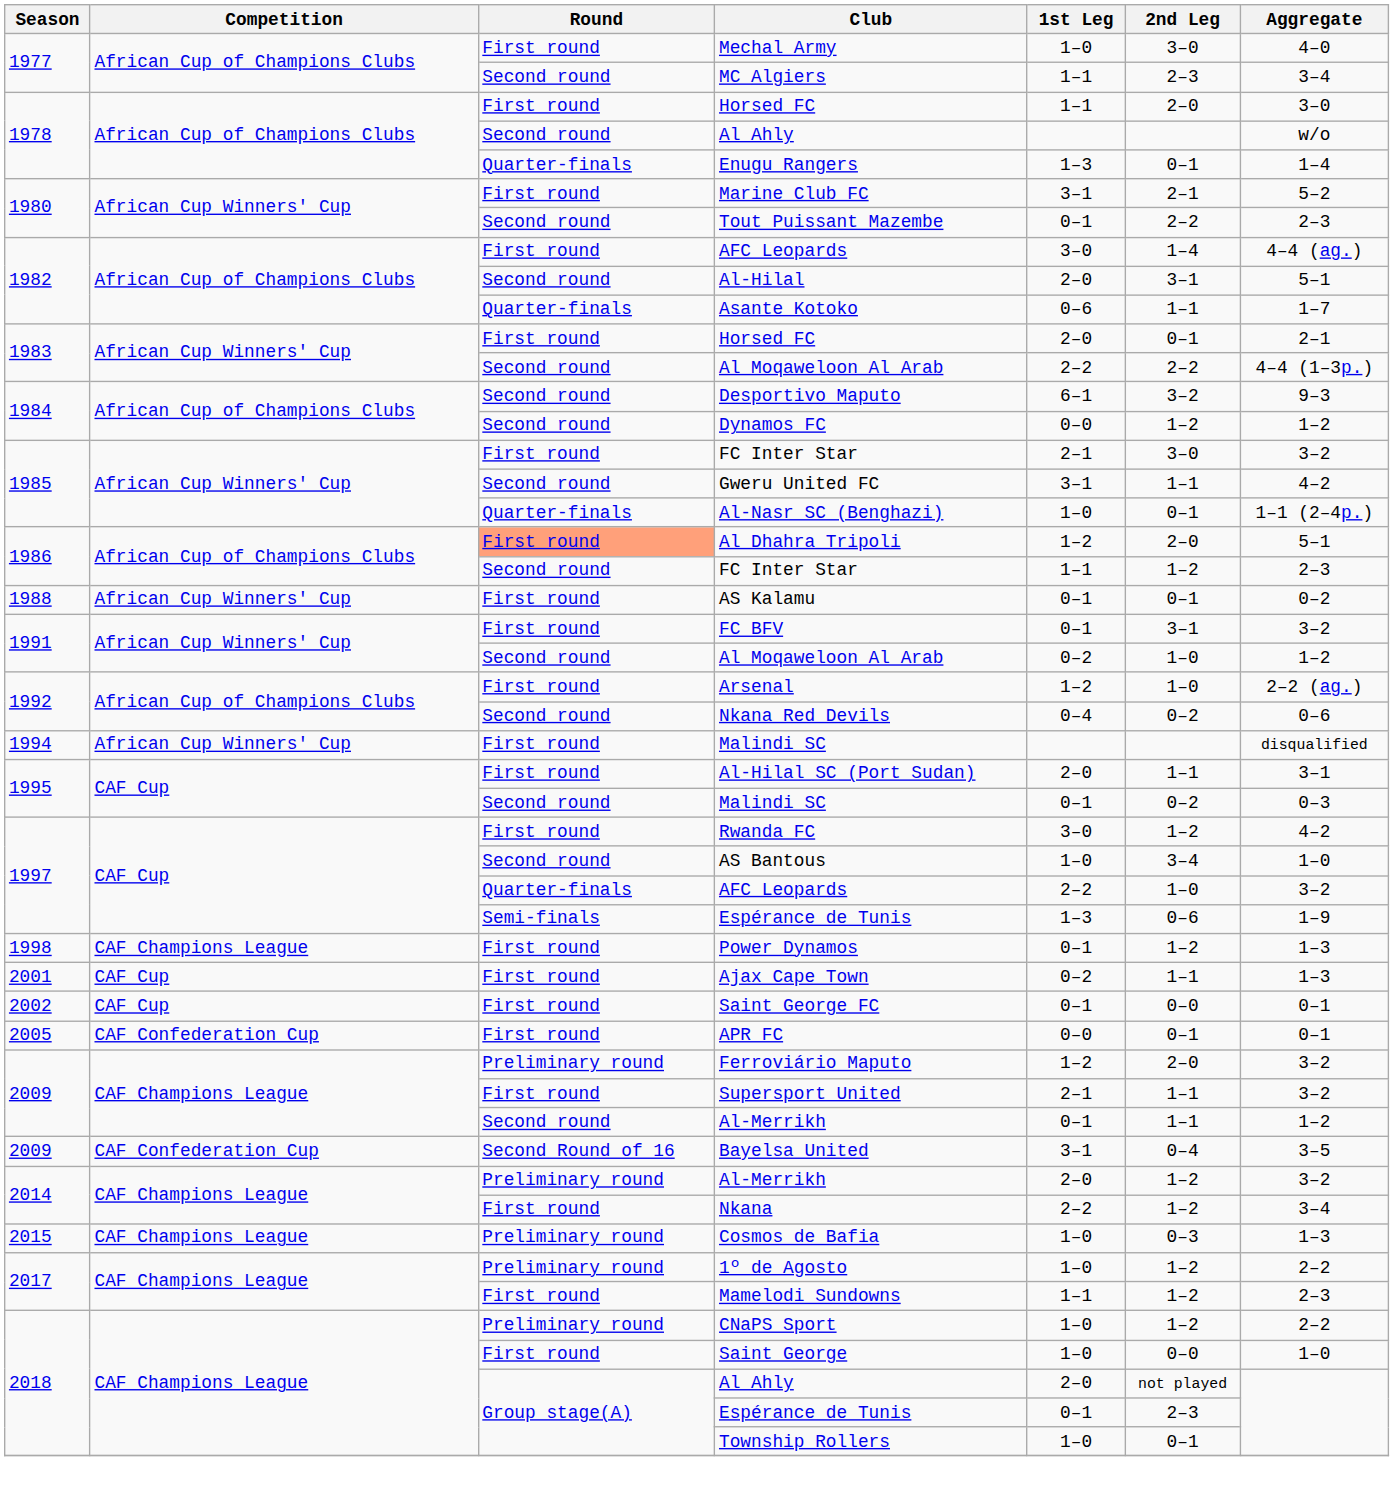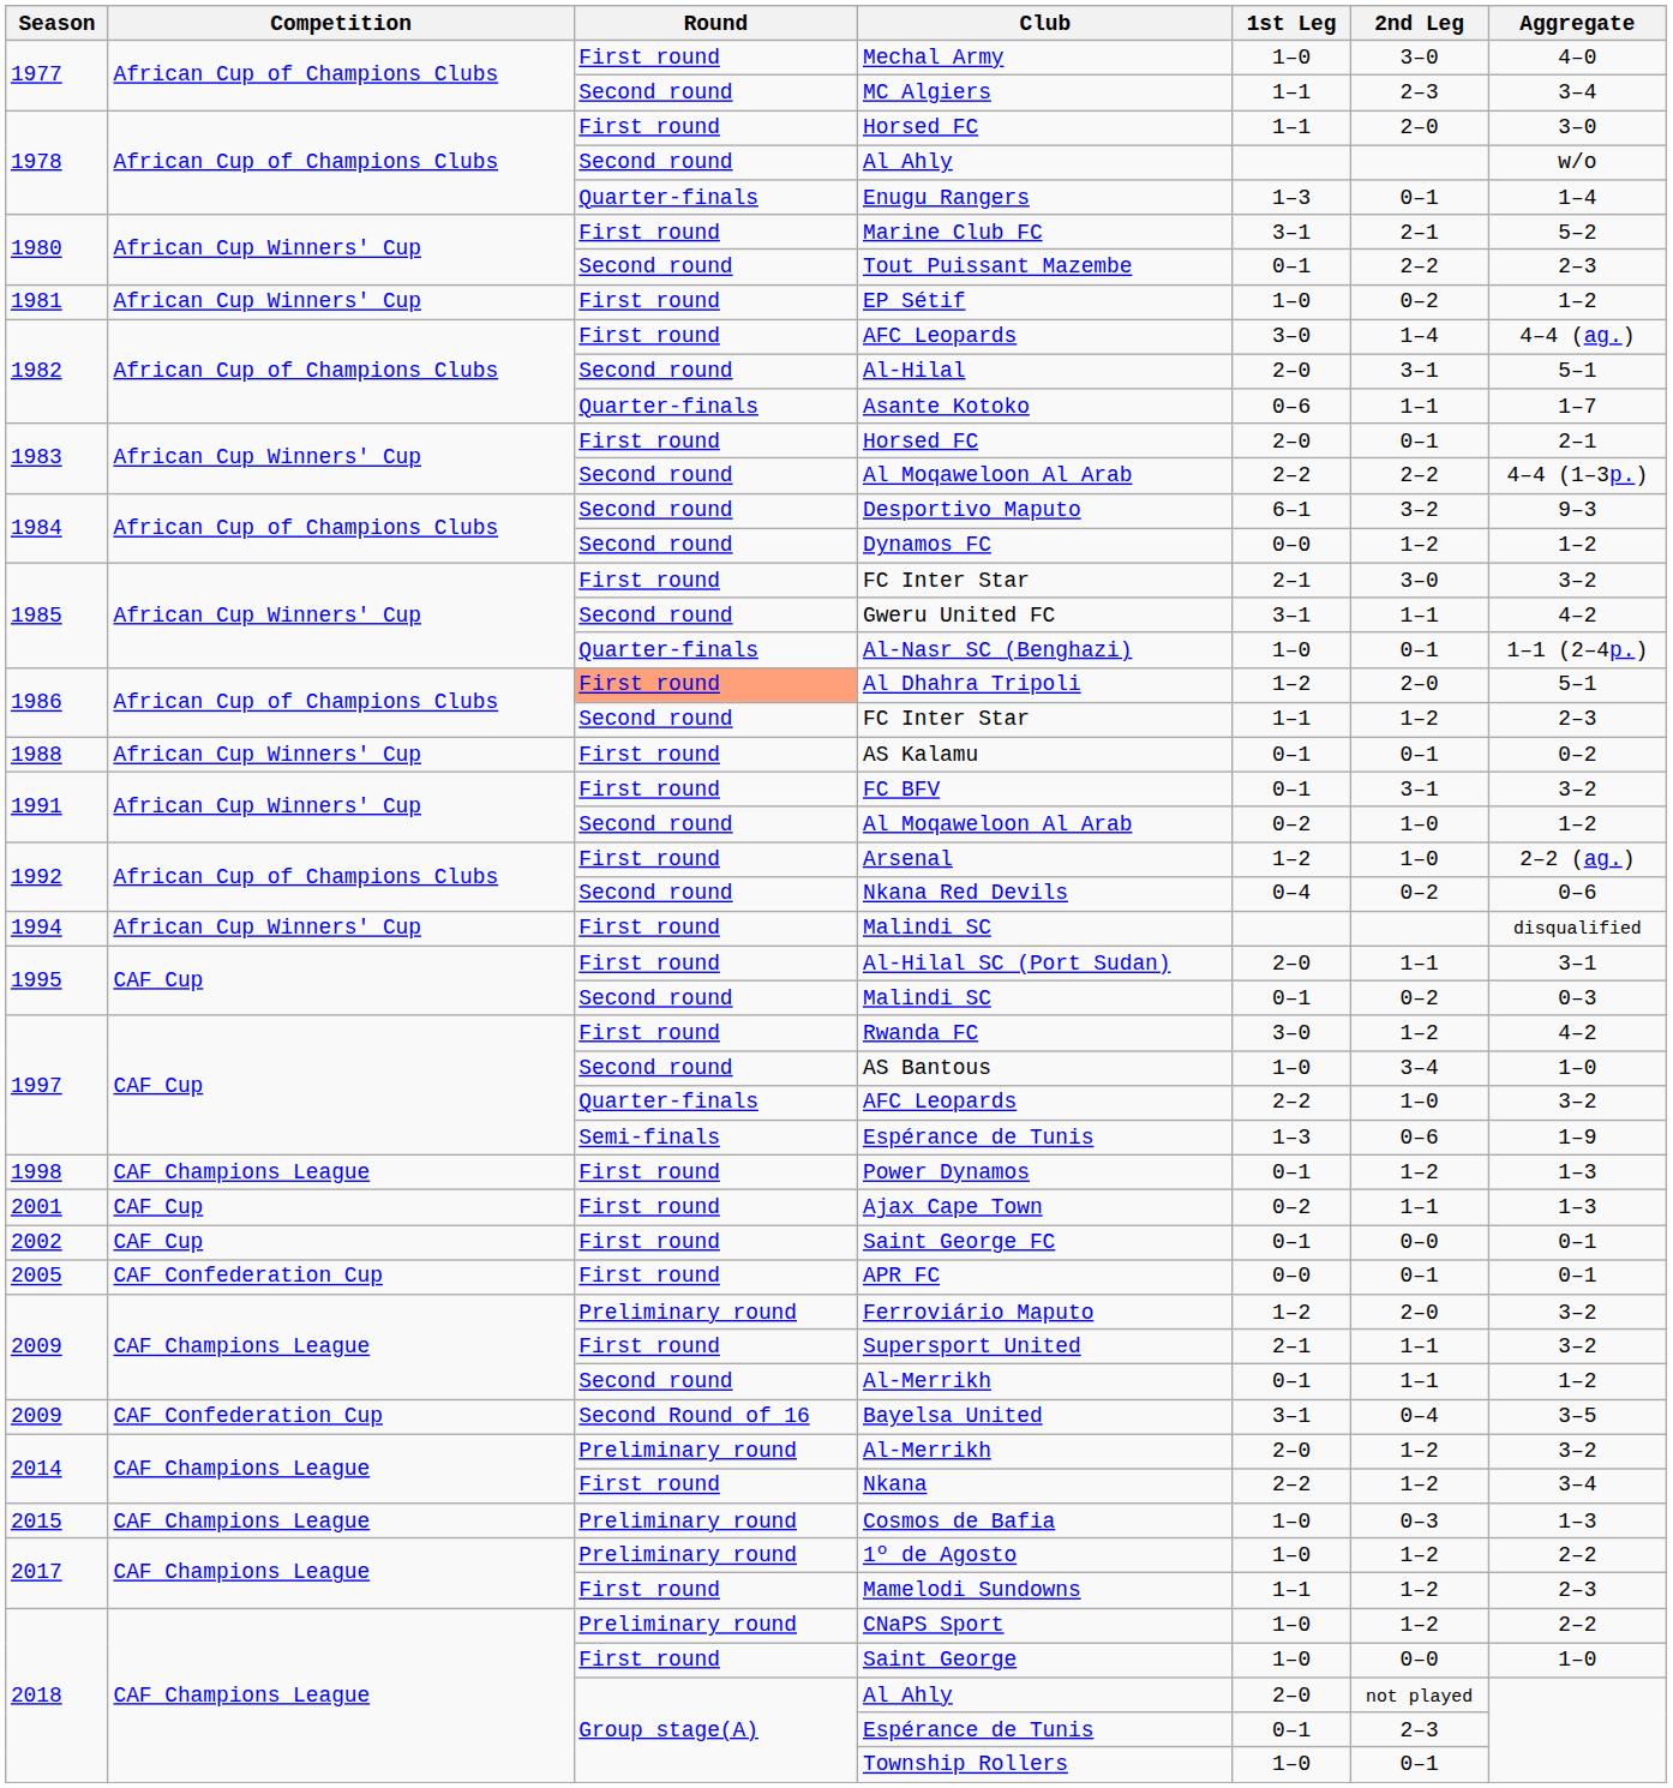+ row: 1981 | African Cup Winners' Cup | First round | EP Sétif | 1–0 | 0–2 | 1–2
